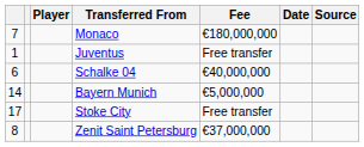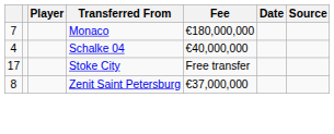- row: 1 | Juventus | Free transfer
Schalke 04 | column 1: 6 -> 4
- row: 14 | Bayern Munich | €5,000,000
